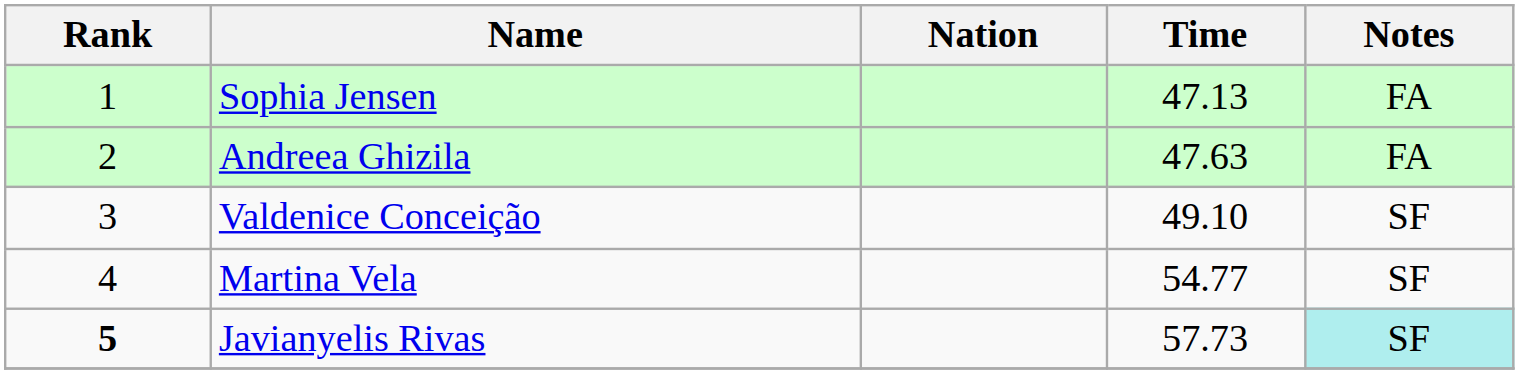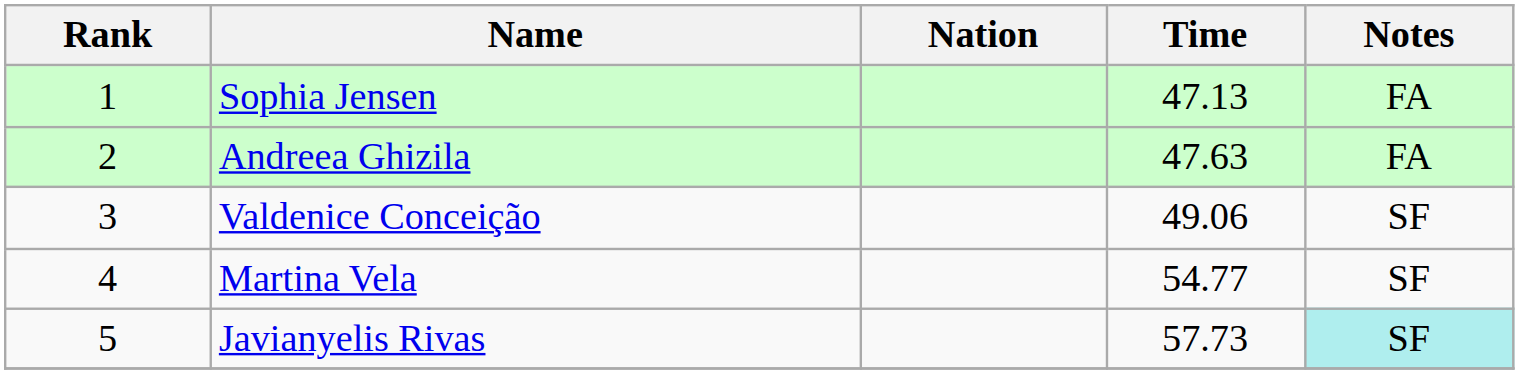Valdenice Conceição | Time: 49.10 -> 49.06
Javianyelis Rivas | Rank: bold -> normal
